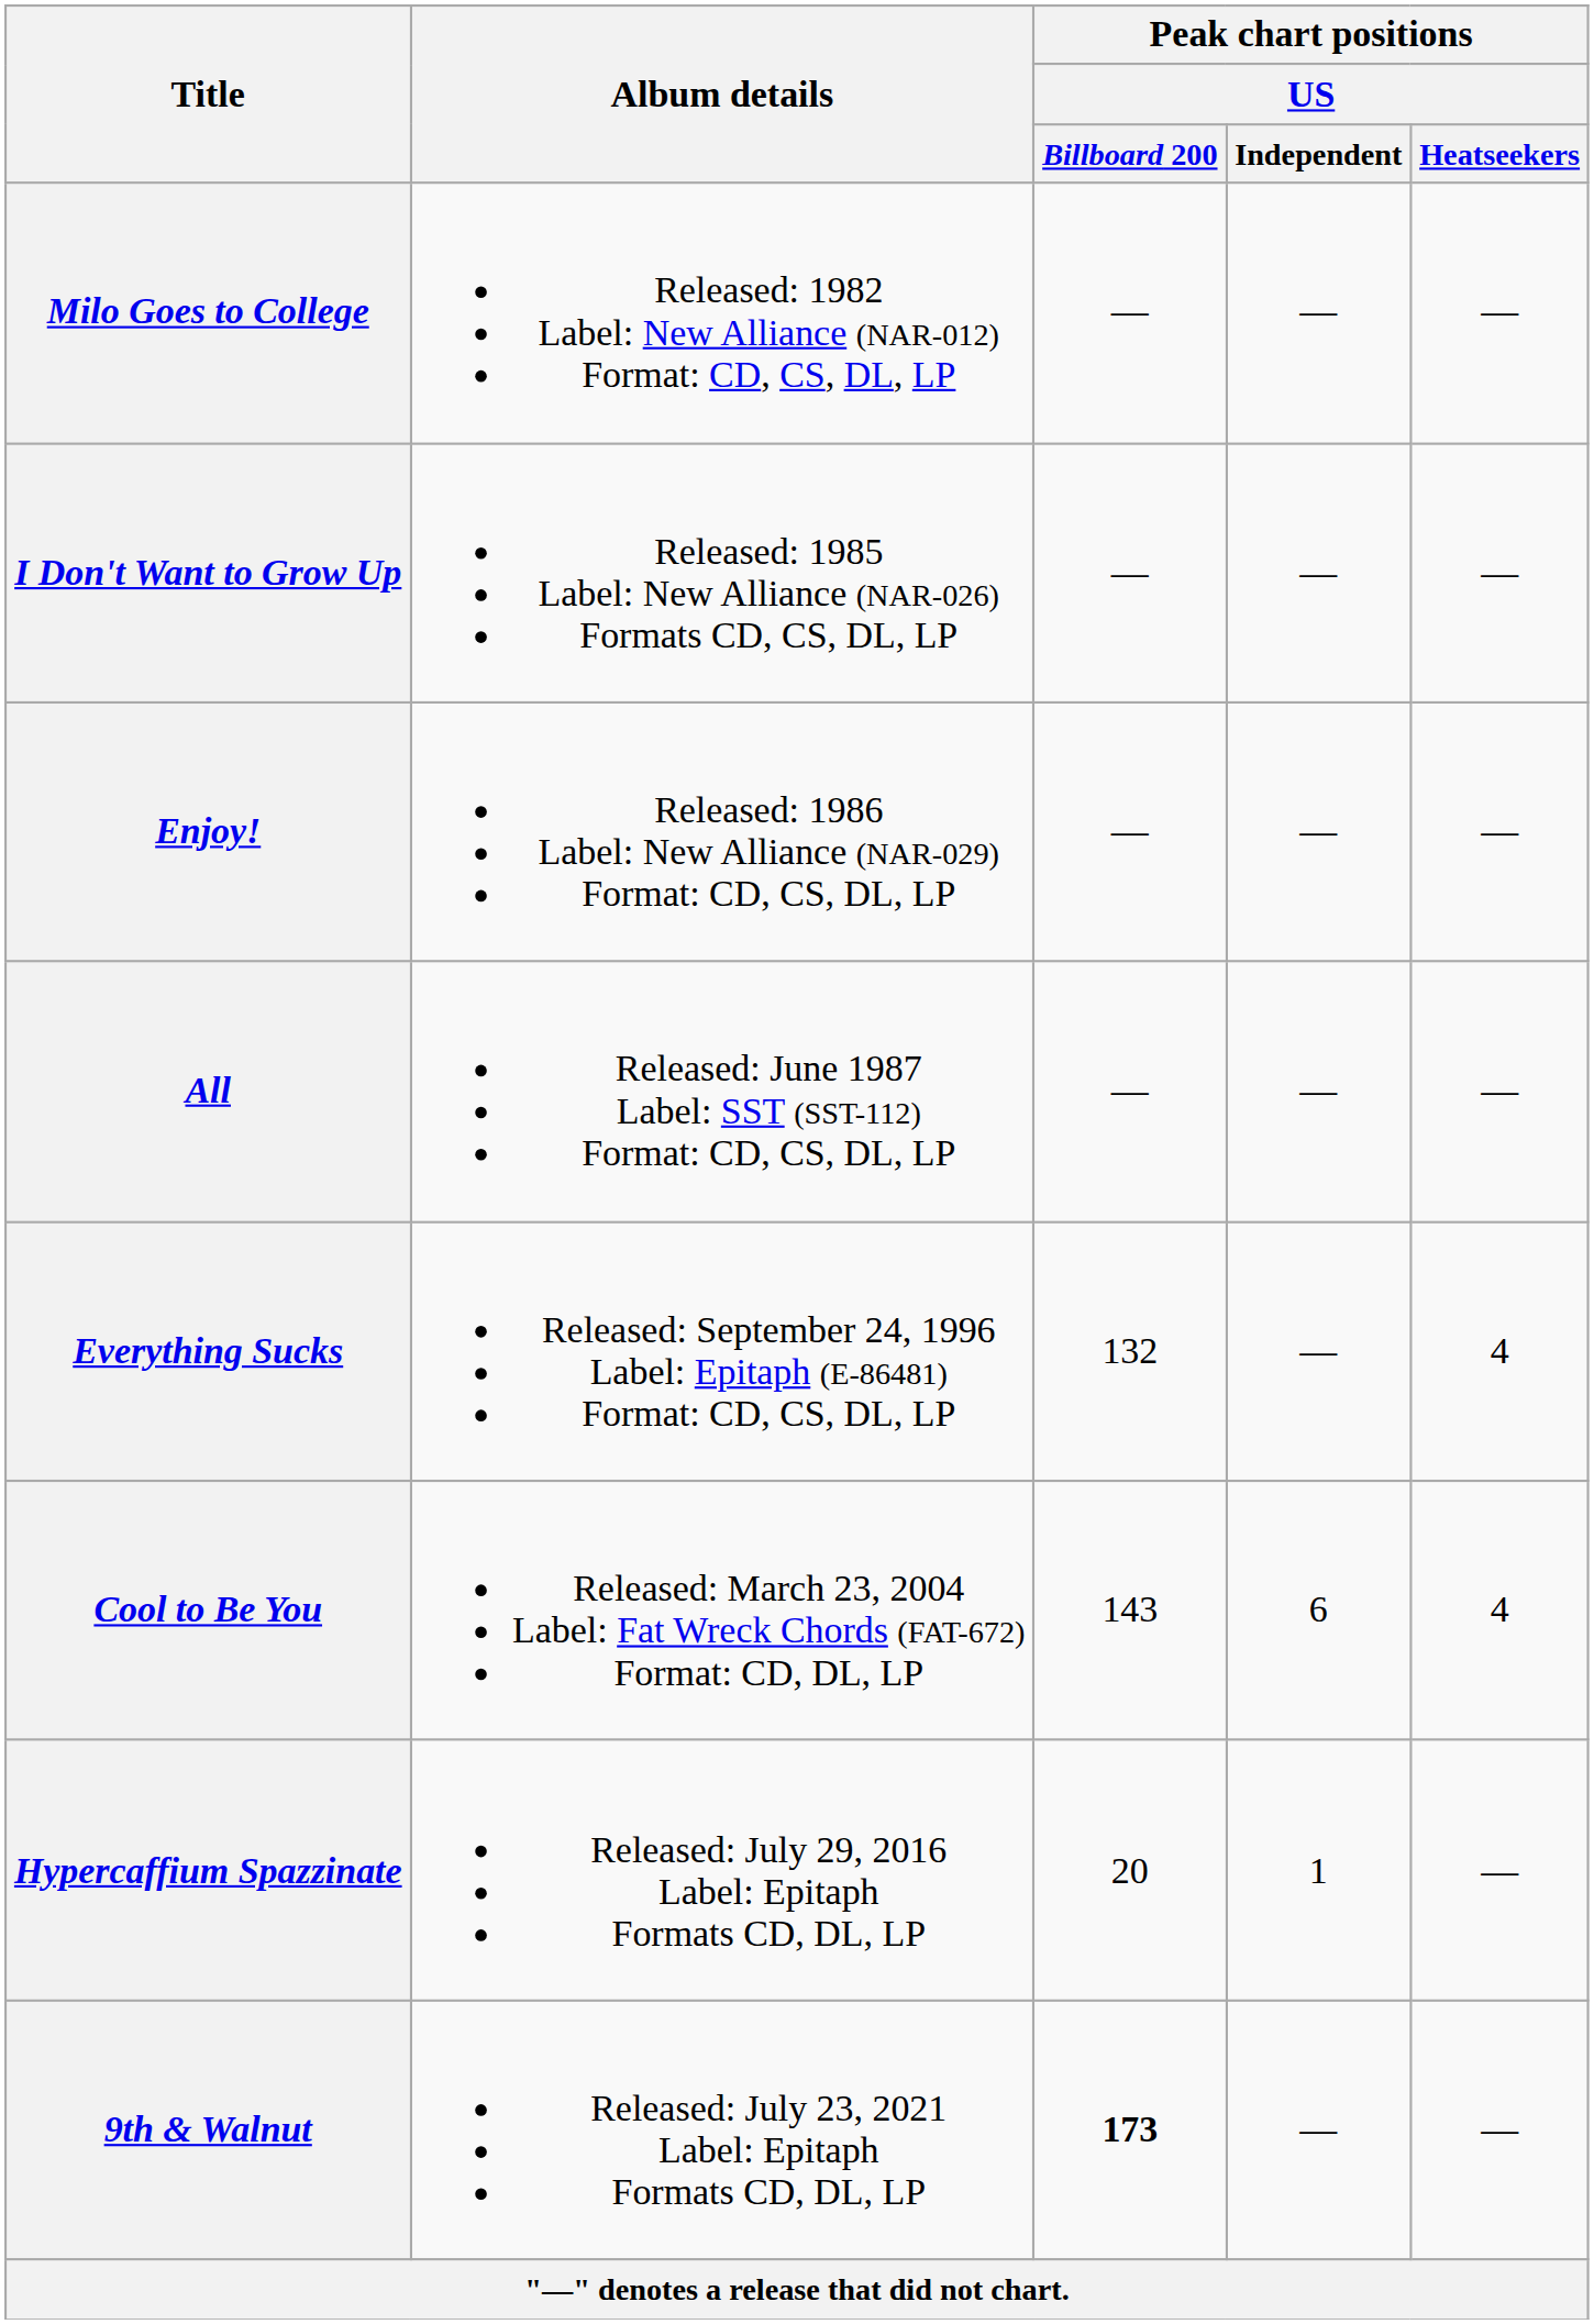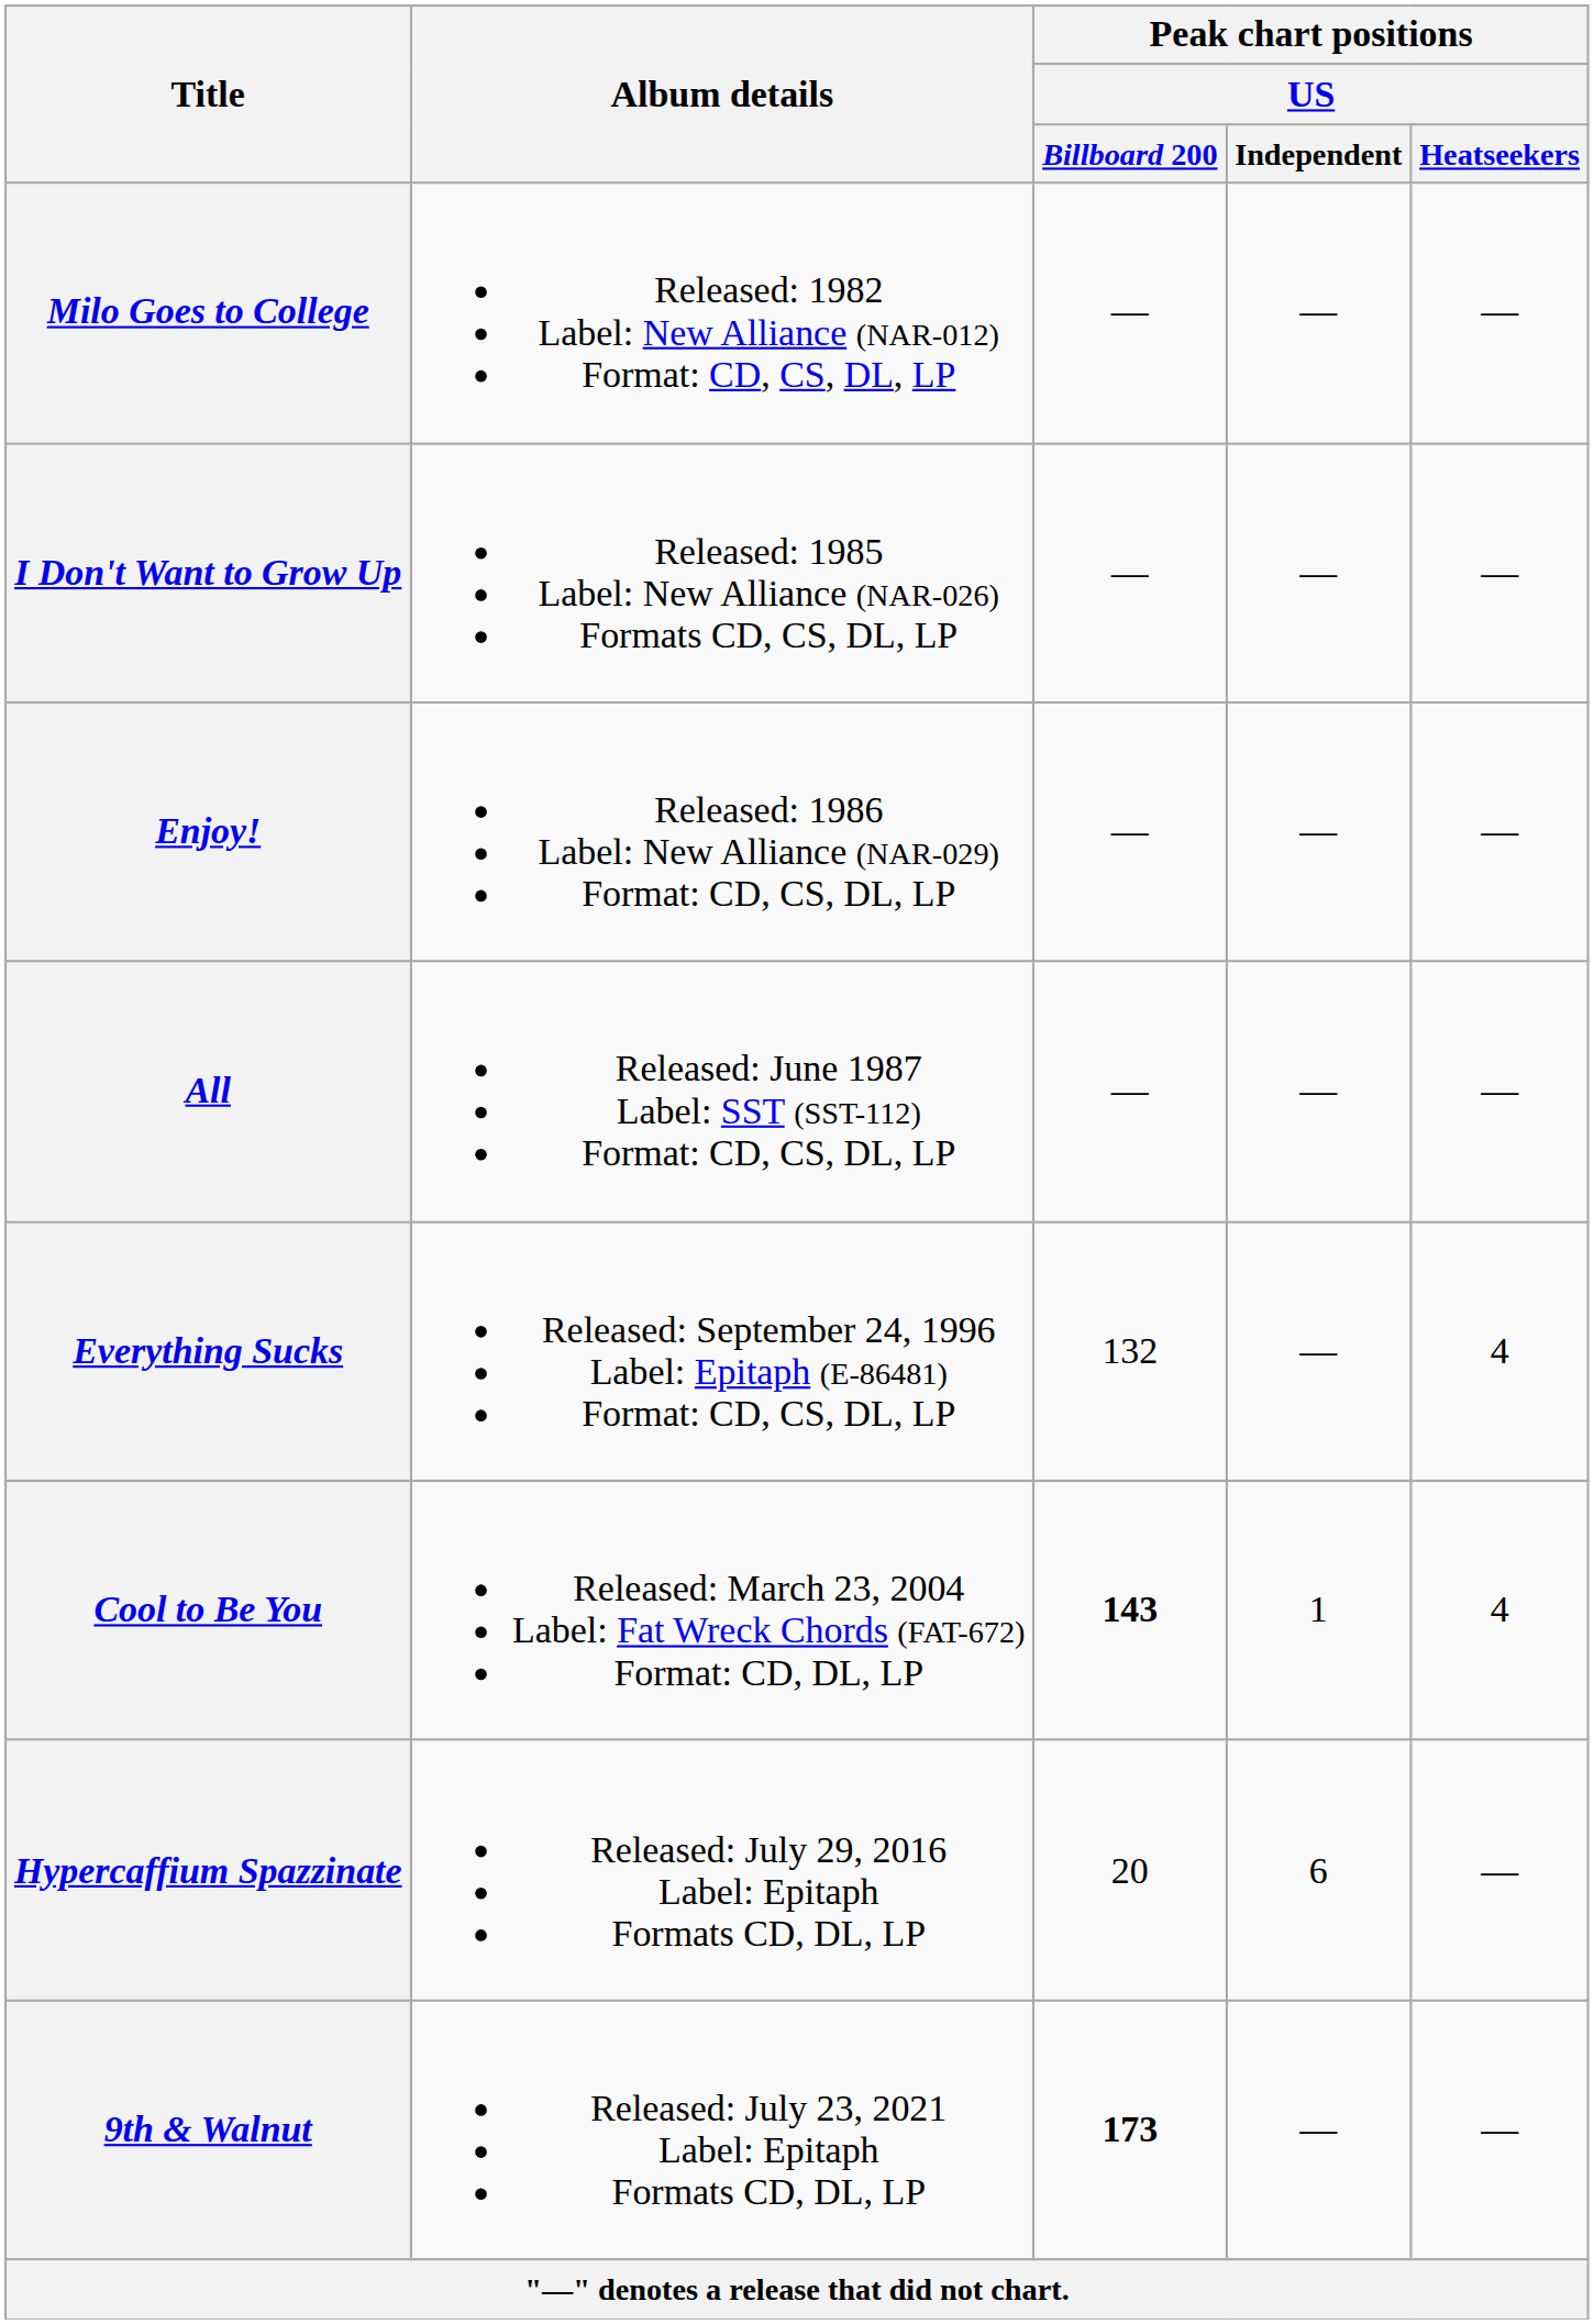Cool to Be You | Peak chart positions / US / Billboard 200: normal -> bold
Cool to Be You | Peak chart positions / US / Independent: 6 -> 1
Hypercaffium Spazzinate | Peak chart positions / US / Independent: 1 -> 6
